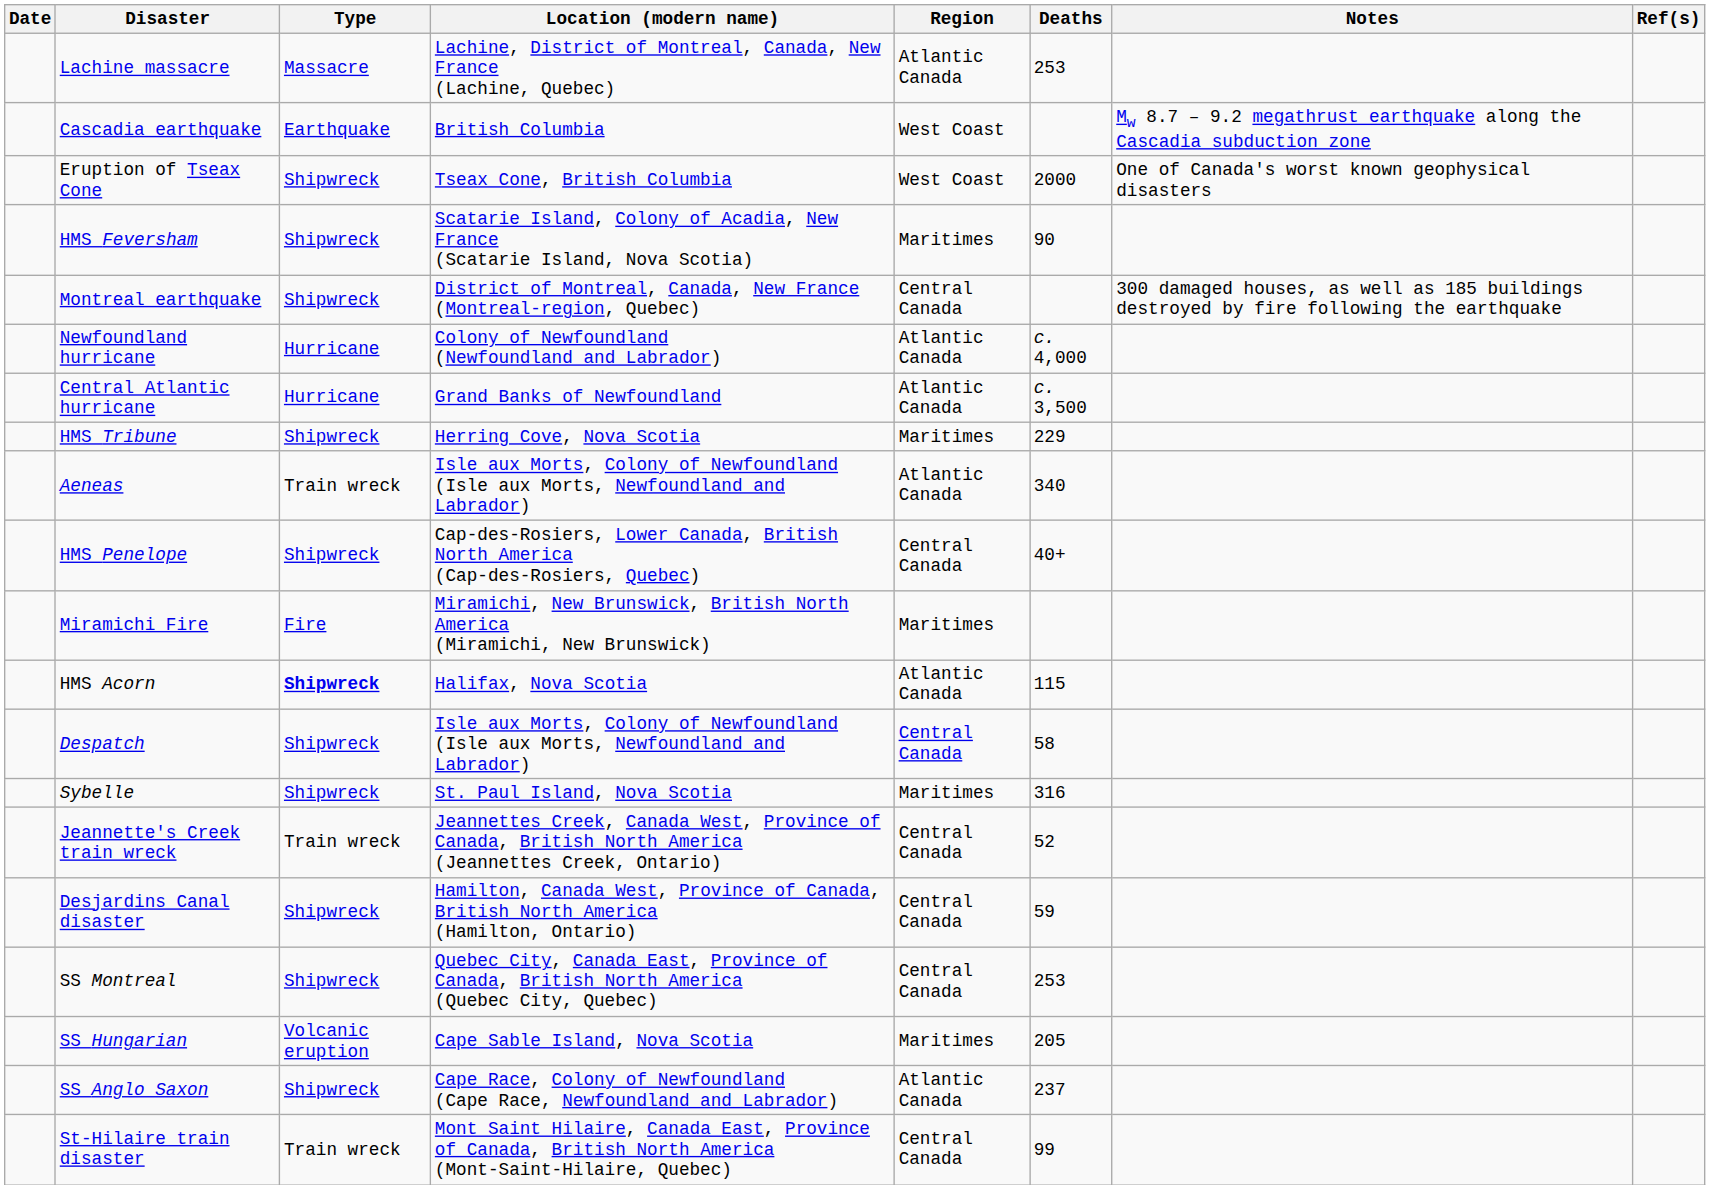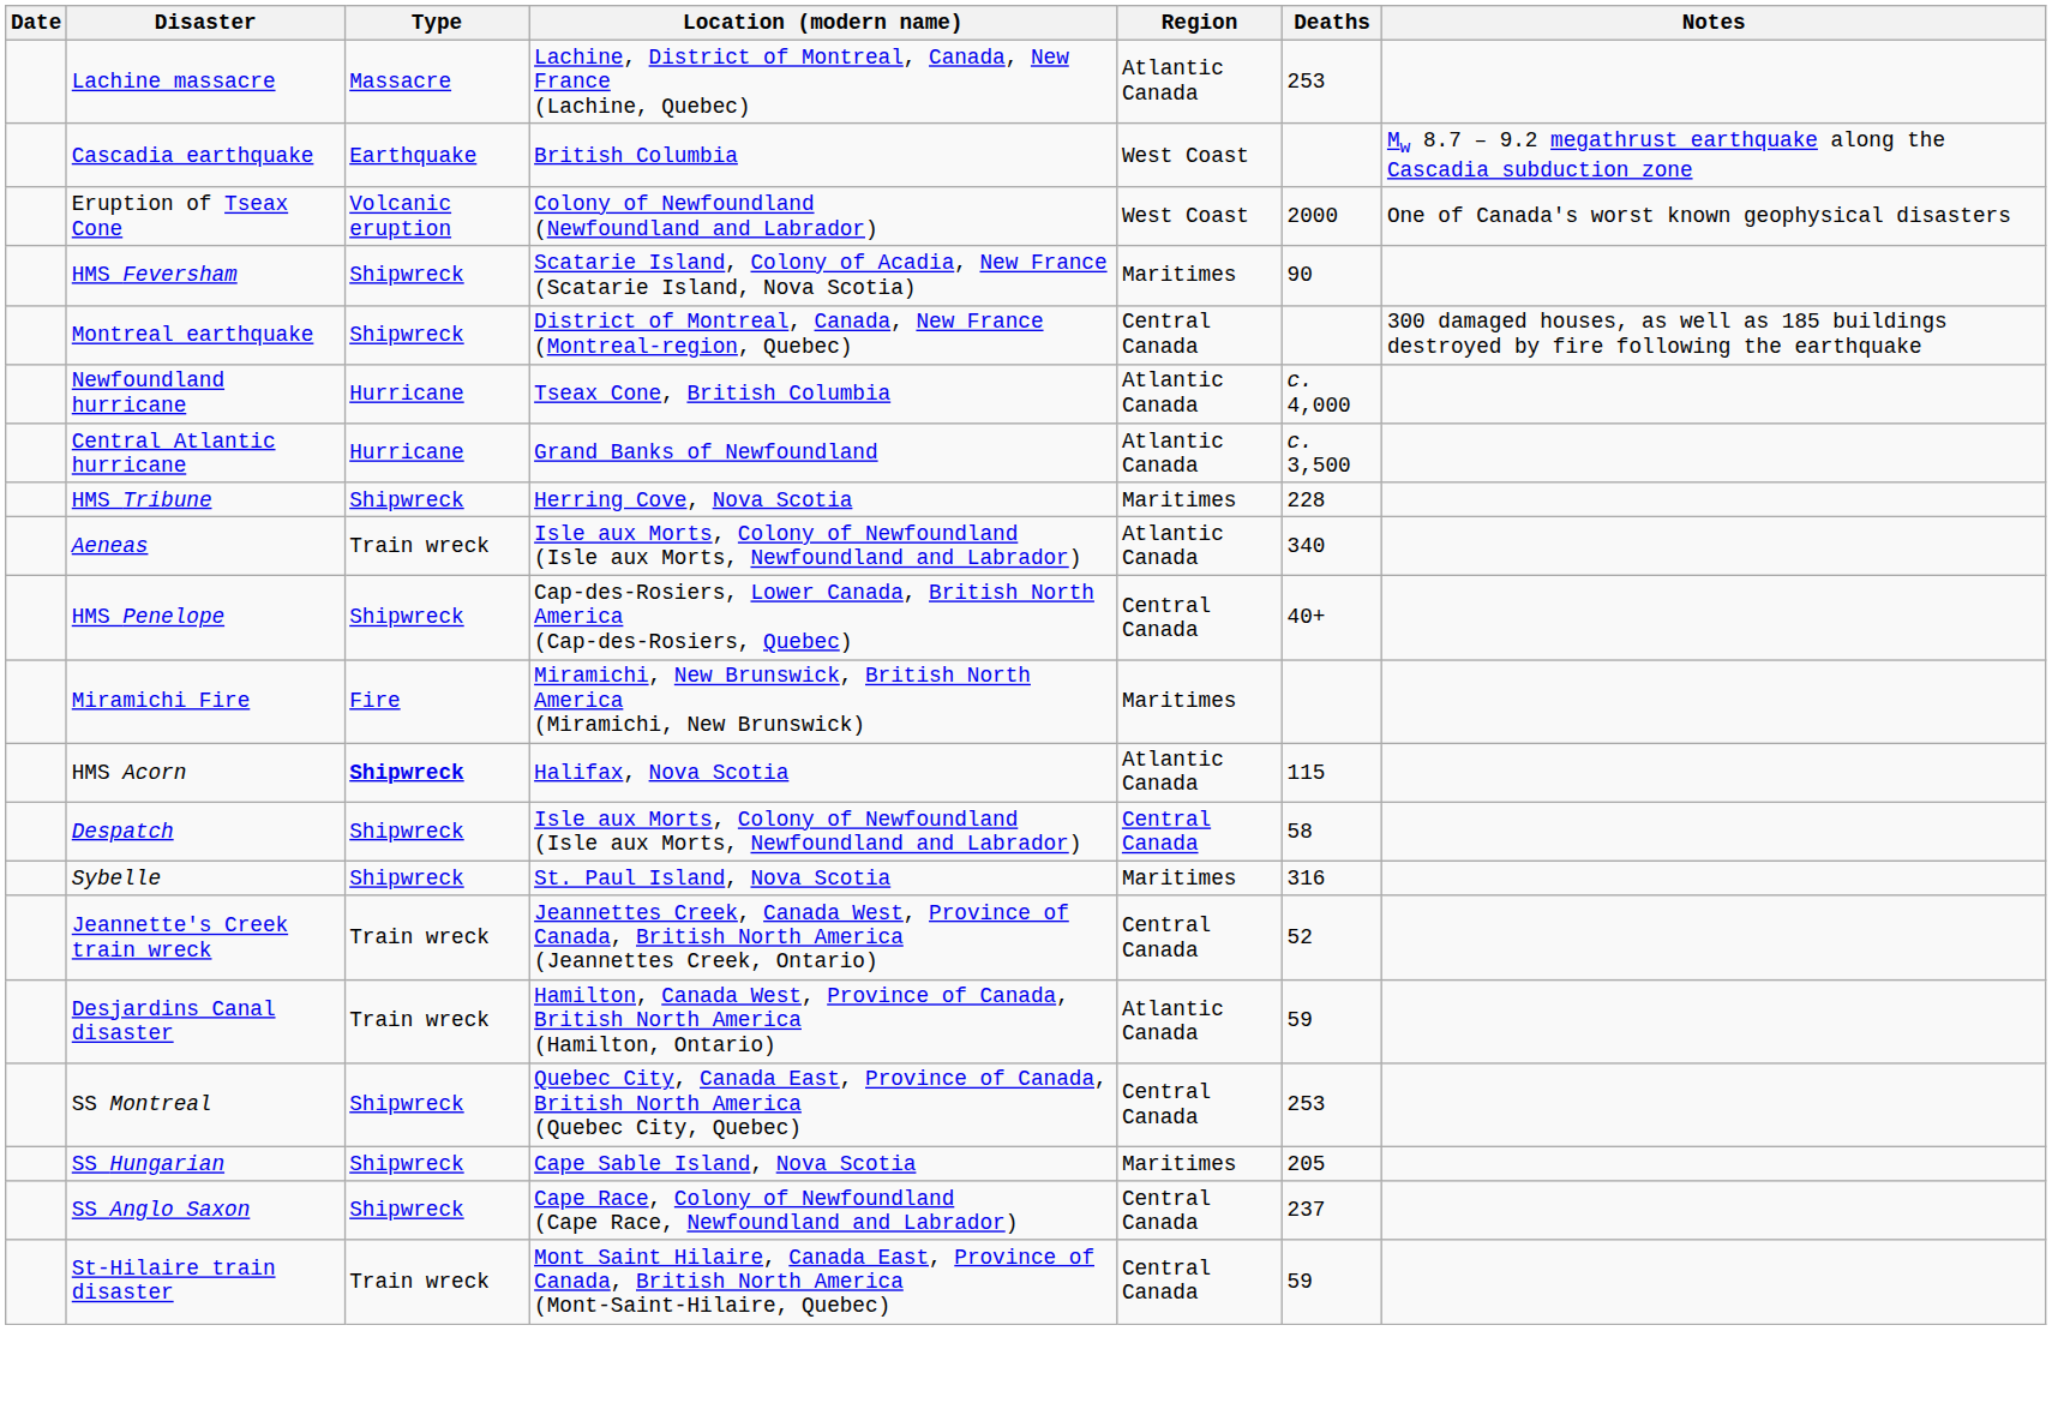- column: Ref(s)
Eruption of Tseax Cone | Type: Shipwreck -> Volcanic eruption
Eruption of Tseax Cone | Location (modern name): Tseax Cone, British Columbia -> Colony of Newfoundland (Newfoundland and Labrador)
Newfoundland hurricane | Location (modern name): Colony of Newfoundland (Newfoundland and Labrador) -> Tseax Cone, British Columbia
HMS Tribune | Deaths: 229 -> 228
Desjardins Canal disaster | Type: Shipwreck -> Train wreck
Desjardins Canal disaster | Region: Central Canada -> Atlantic Canada
SS Hungarian | Type: Volcanic eruption -> Shipwreck
SS Anglo Saxon | Region: Atlantic Canada -> Central Canada
St-Hilaire train disaster | Deaths: 99 -> 59
